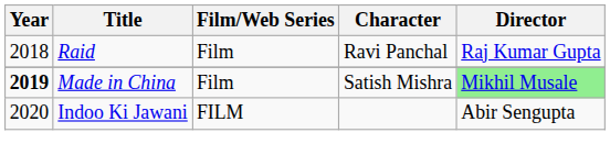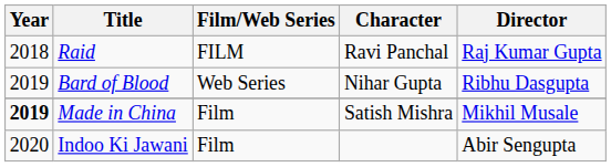Raid | Film/Web Series: Film -> FILM
+ row: 2019 | Bard of Blood | Web Series | Nihar Gupta | Ribhu Dasgupta
Made in China | Director: lightgreen background -> no background
Indoo Ki Jawani | Film/Web Series: FILM -> Film
